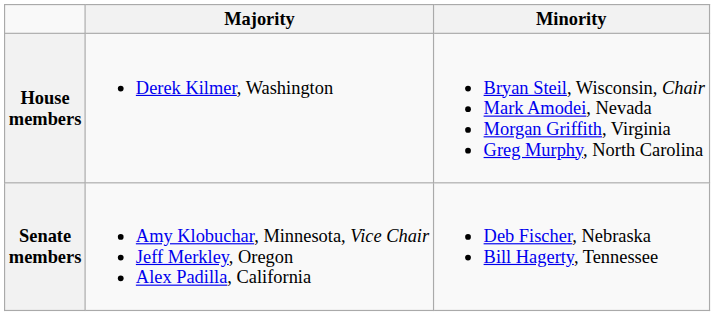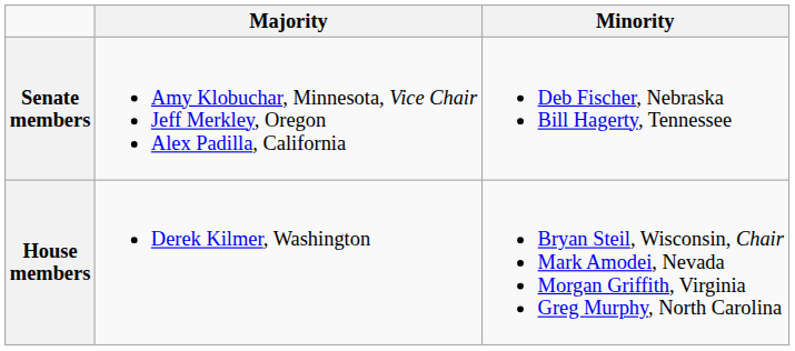rows swapped: Senate members <-> House members
